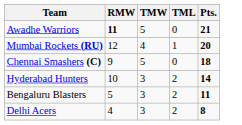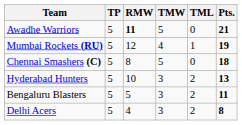+ column: TP | 5 | 5 | 5 | 5 | 5 | 5
Mumbai Rockets (RU) | Pts.: 20 -> 19
Chennai Smashers (C) | RMW: 9 -> 8
Hyderabad Hunters | Pts.: 14 -> 13
